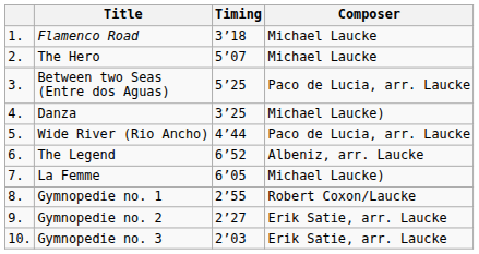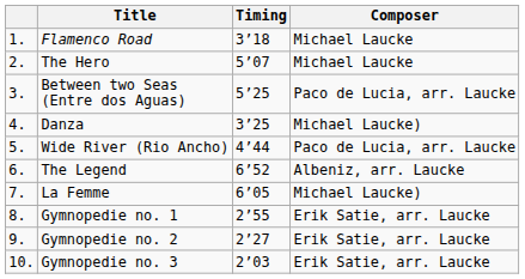Gymnopedie no. 1 | Composer: Robert Coxon/Laucke -> Erik Satie, arr. Laucke
